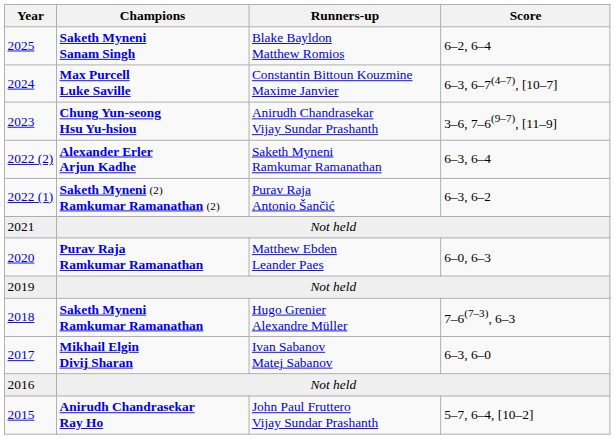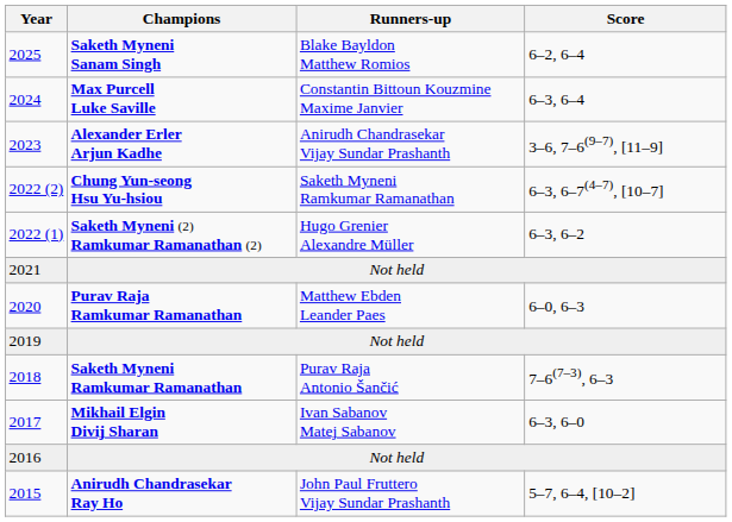2024 | Score: 6–3, 6–7(4–7), [10–7] -> 6–3, 6–4
2023 | Champions: Chung Yun-seong Hsu Yu-hsiou -> Alexander Erler Arjun Kadhe
2022 (2) | Champions: Alexander Erler Arjun Kadhe -> Chung Yun-seong Hsu Yu-hsiou
2022 (2) | Score: 6–3, 6–4 -> 6–3, 6–7(4–7), [10–7]
2022 (1) | Runners-up: Purav Raja Antonio Šančić -> Hugo Grenier Alexandre Müller
2018 | Runners-up: Hugo Grenier Alexandre Müller -> Purav Raja Antonio Šančić
